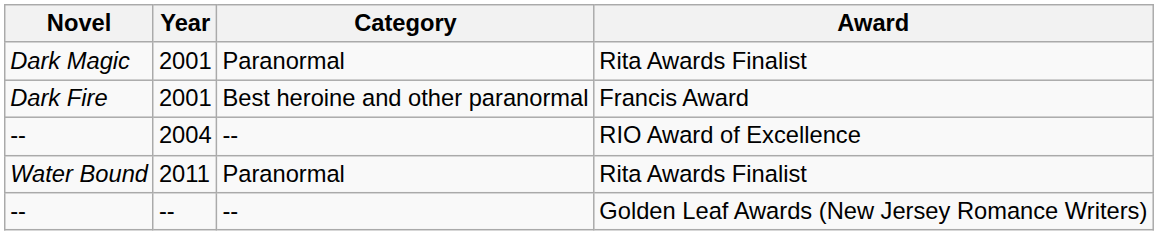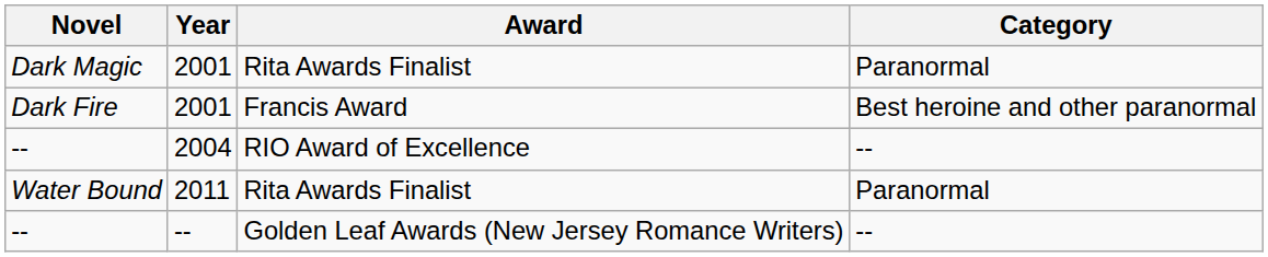columns swapped: Category <-> Award
